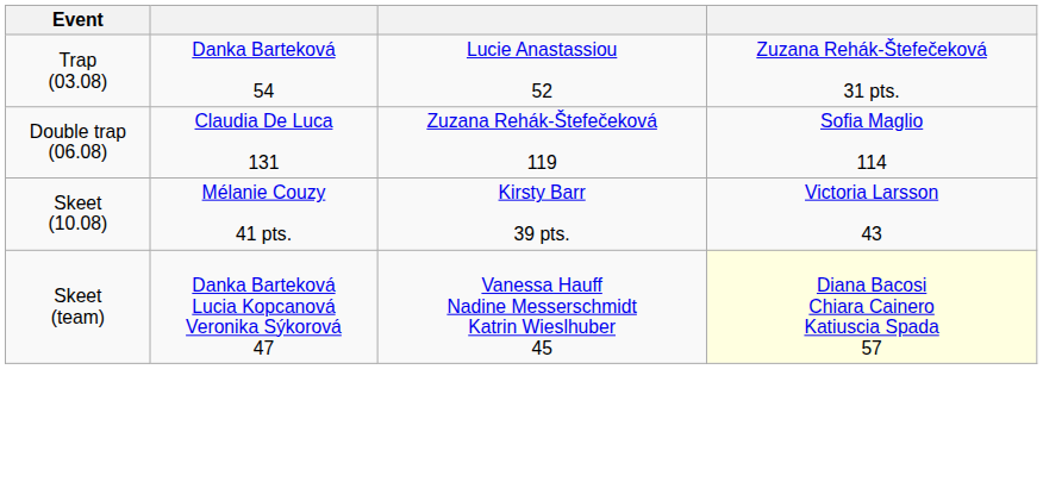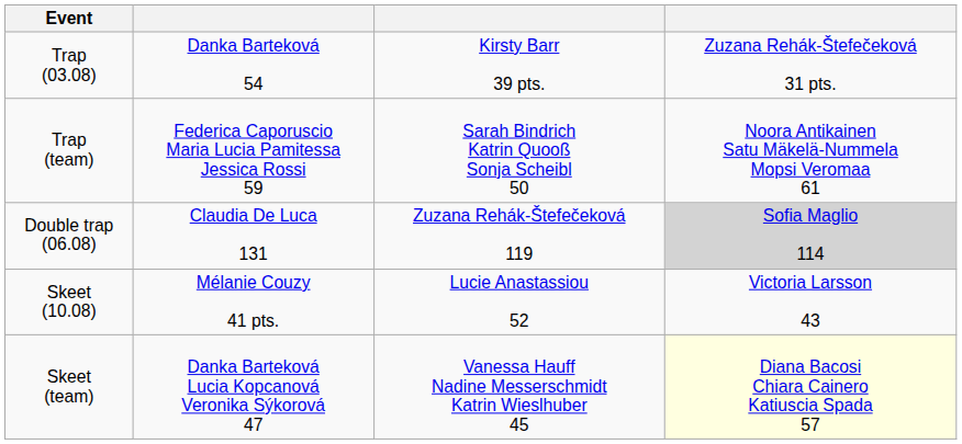Trap (03.08) | column 3: Lucie Anastassiou 52 -> Kirsty Barr 39 pts.
+ row: Trap (team) | Federica Caporuscio Maria Lucia Pamitessa Jessica Rossi 59 | Sarah Bindrich Katrin Quooß Sonja Scheibl 50 | Noora Antikainen Satu Mäkelä-Nummela Mopsi Veromaa 61
Double trap (06.08) | column 4: no background -> lightgrey background
Skeet (10.08) | column 3: Kirsty Barr 39 pts. -> Lucie Anastassiou 52
